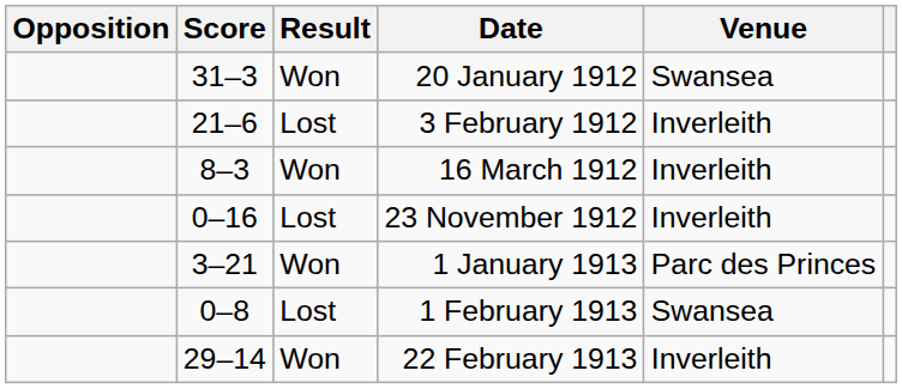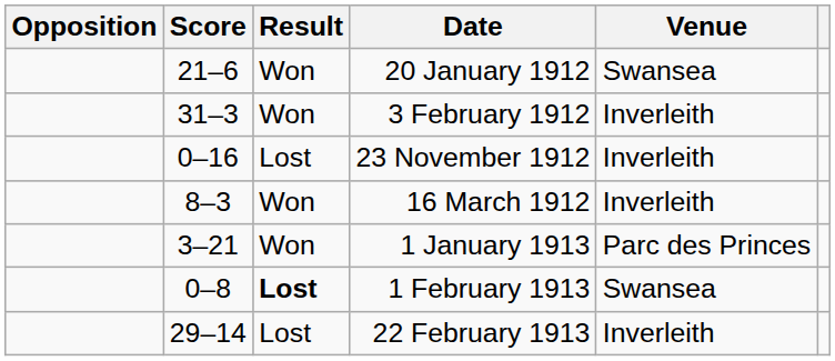20 January 1912 | Score: 31–3 -> 21–6
3 February 1912 | Score: 21–6 -> 31–3
3 February 1912 | Result: Lost -> Won
rows swapped: 16 March 1912 <-> 23 November 1912
1 February 1913 | Result: normal -> bold
22 February 1913 | Result: Won -> Lost
